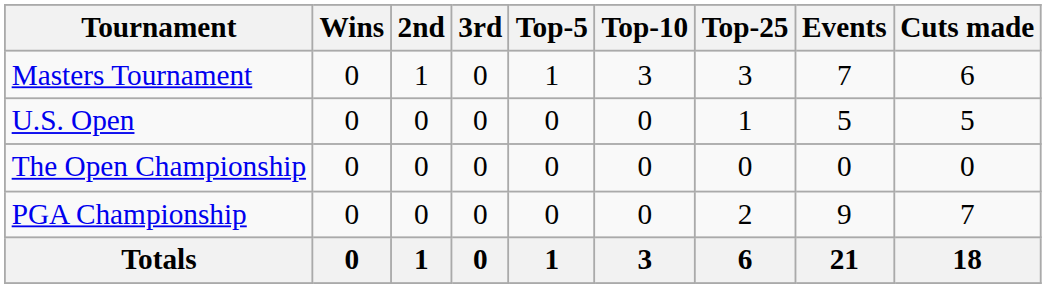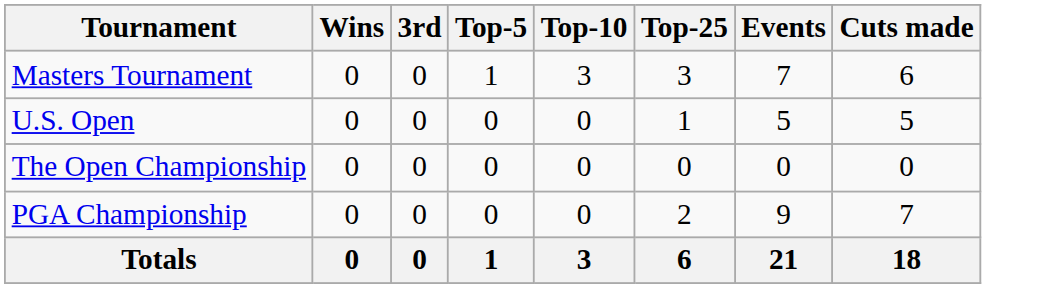- column: 2nd | 1 | 0 | 0 | 0 | 1
